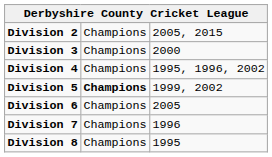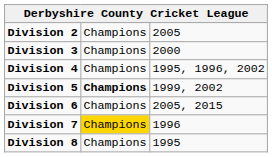Division 2 | column 3: 2005, 2015 -> 2005
Division 6 | column 3: 2005 -> 2005, 2015
Division 7 | column 2: no background -> gold background
